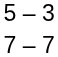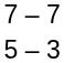rows swapped: 5 – 3 <-> 7 – 7
